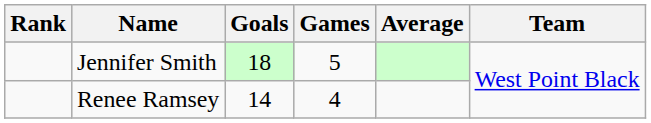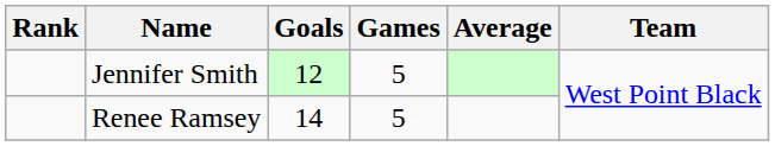Jennifer Smith | Goals: 18 -> 12
Renee Ramsey | Games: 4 -> 5
